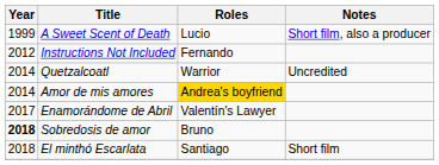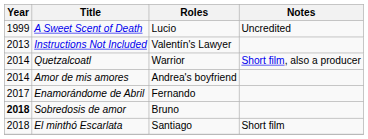A Sweet Scent of Death | Notes: Short film, also a producer -> Uncredited
Instructions Not Included | Year: 2012 -> 2013
Instructions Not Included | Roles: Fernando -> Valentín's Lawyer
Quetzalcoatl | Notes: Uncredited -> Short film, also a producer
Amor de mis amores | Roles: gold background -> no background
Enamorándome de Abril | Roles: Valentín's Lawyer -> Fernando
